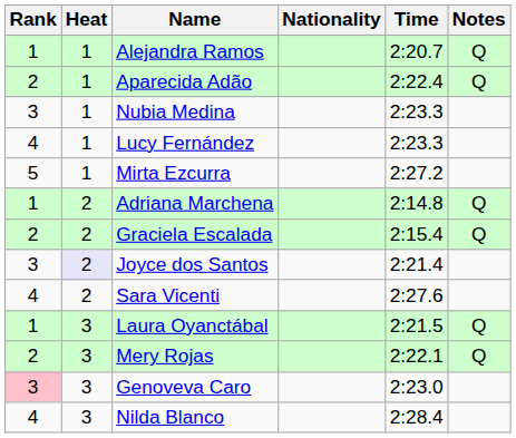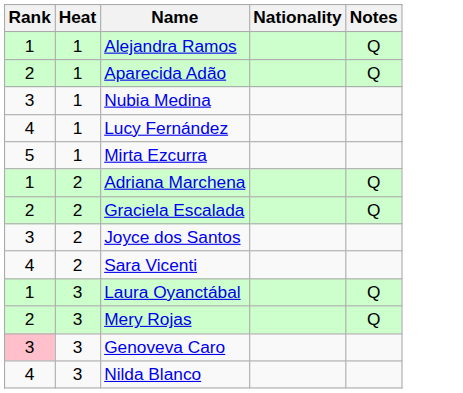- column: Time | 2:20.7 | 2:22.4 | 2:23.3 | 2:23.3 | 2:27.2 | 2:14.8 | 2:15.4 | 2:21.4 | 2:27.6 | 2:21.5 | 2:22.1 | 2:23.0 | 2:28.4
Joyce dos Santos | Heat: lavender background -> no background
